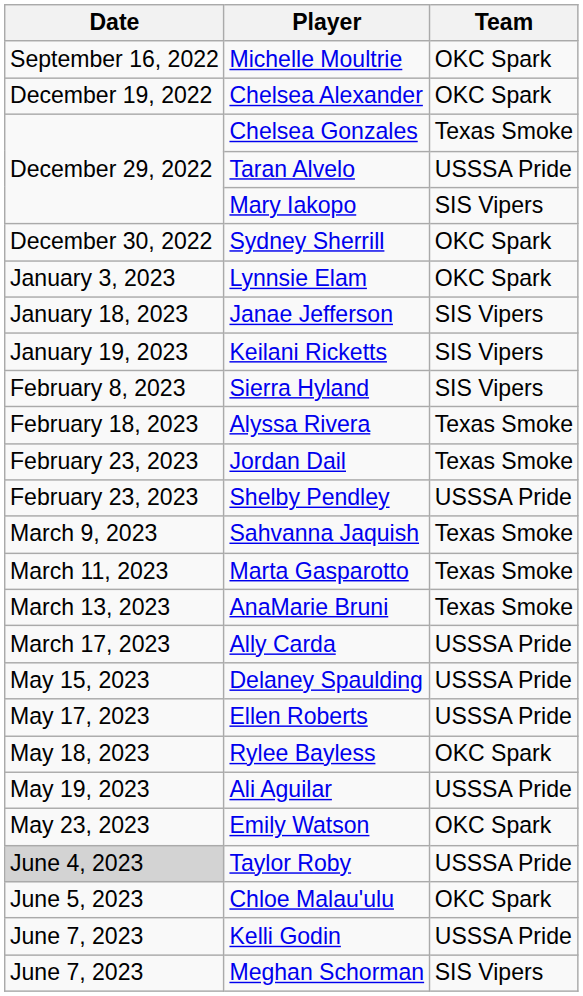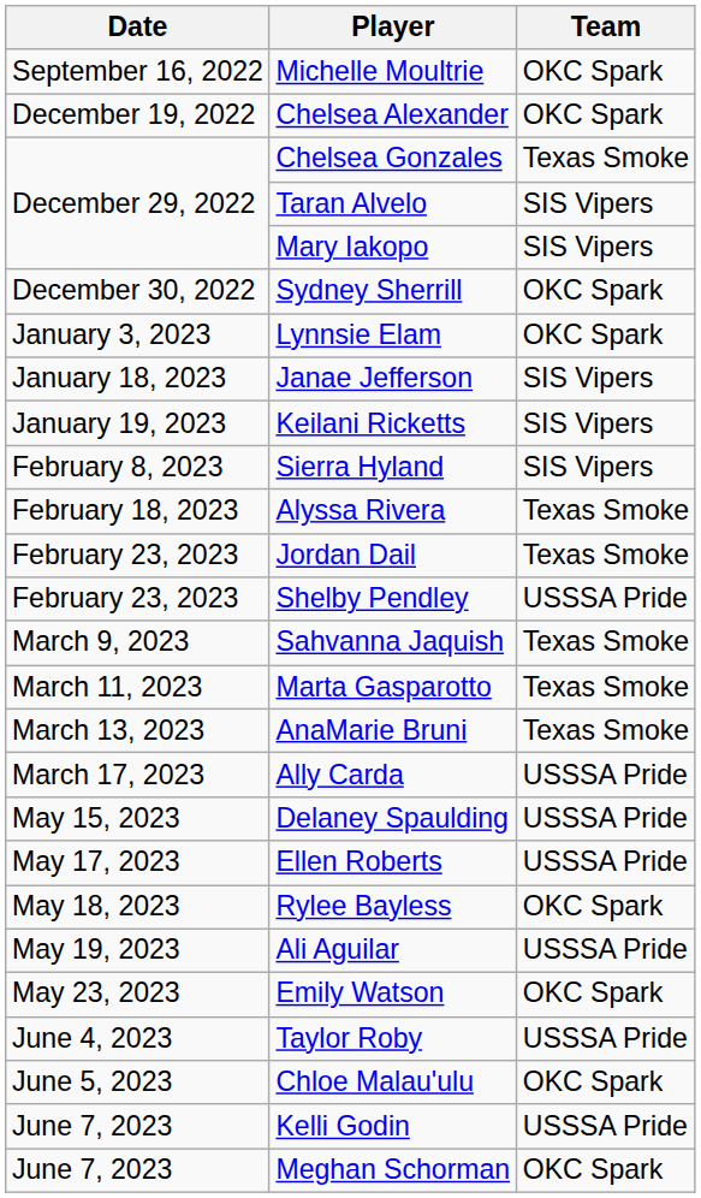Taran Alvelo | Team: USSSA Pride -> SIS Vipers
Taylor Roby | Date: lightgrey background -> no background
Meghan Schorman | Team: SIS Vipers -> OKC Spark
